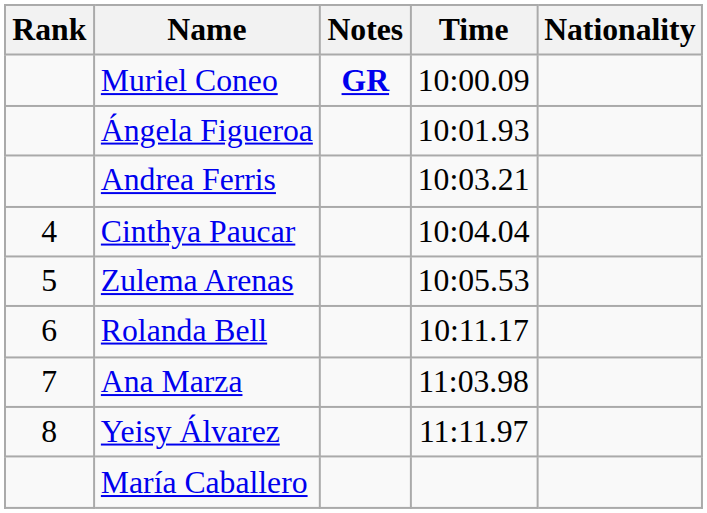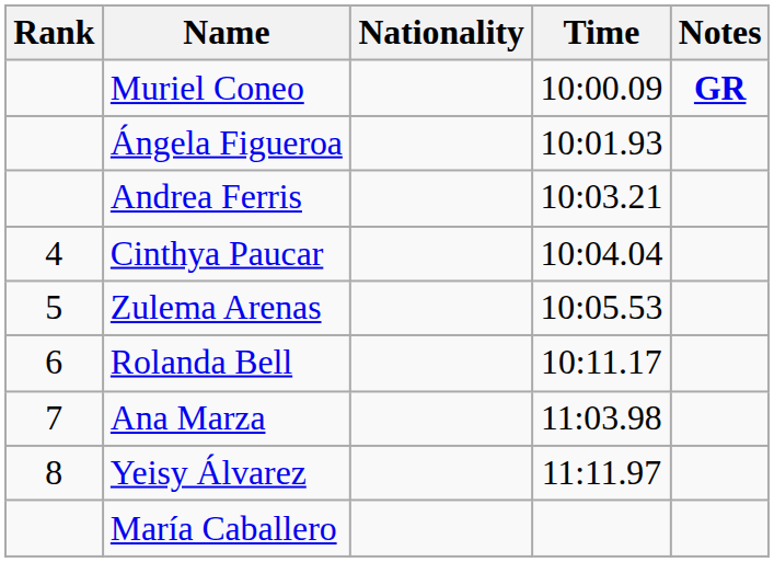columns swapped: Nationality <-> Notes
